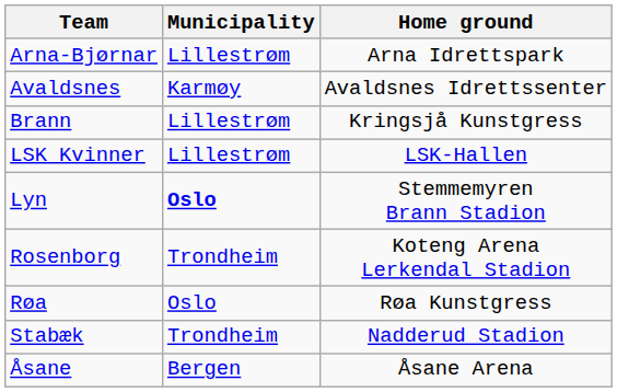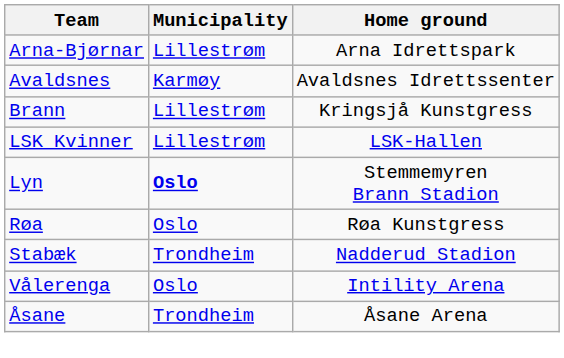- row: Rosenborg | Trondheim | Koteng Arena Lerkendal Stadion
+ row: Vålerenga | Oslo | Intility Arena
Åsane | Municipality: Bergen -> Trondheim
